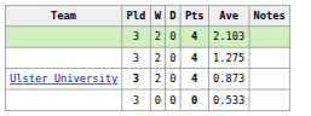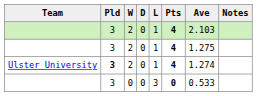+ column: L | 1 | 1 | 1 | 3
Ulster University | Ave: 0.873 -> 1.274
